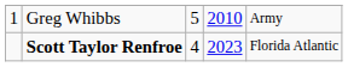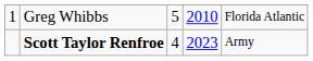Greg Whibbs | column 5: Army -> Florida Atlantic
Scott Taylor Renfroe | column 5: Florida Atlantic -> Army
